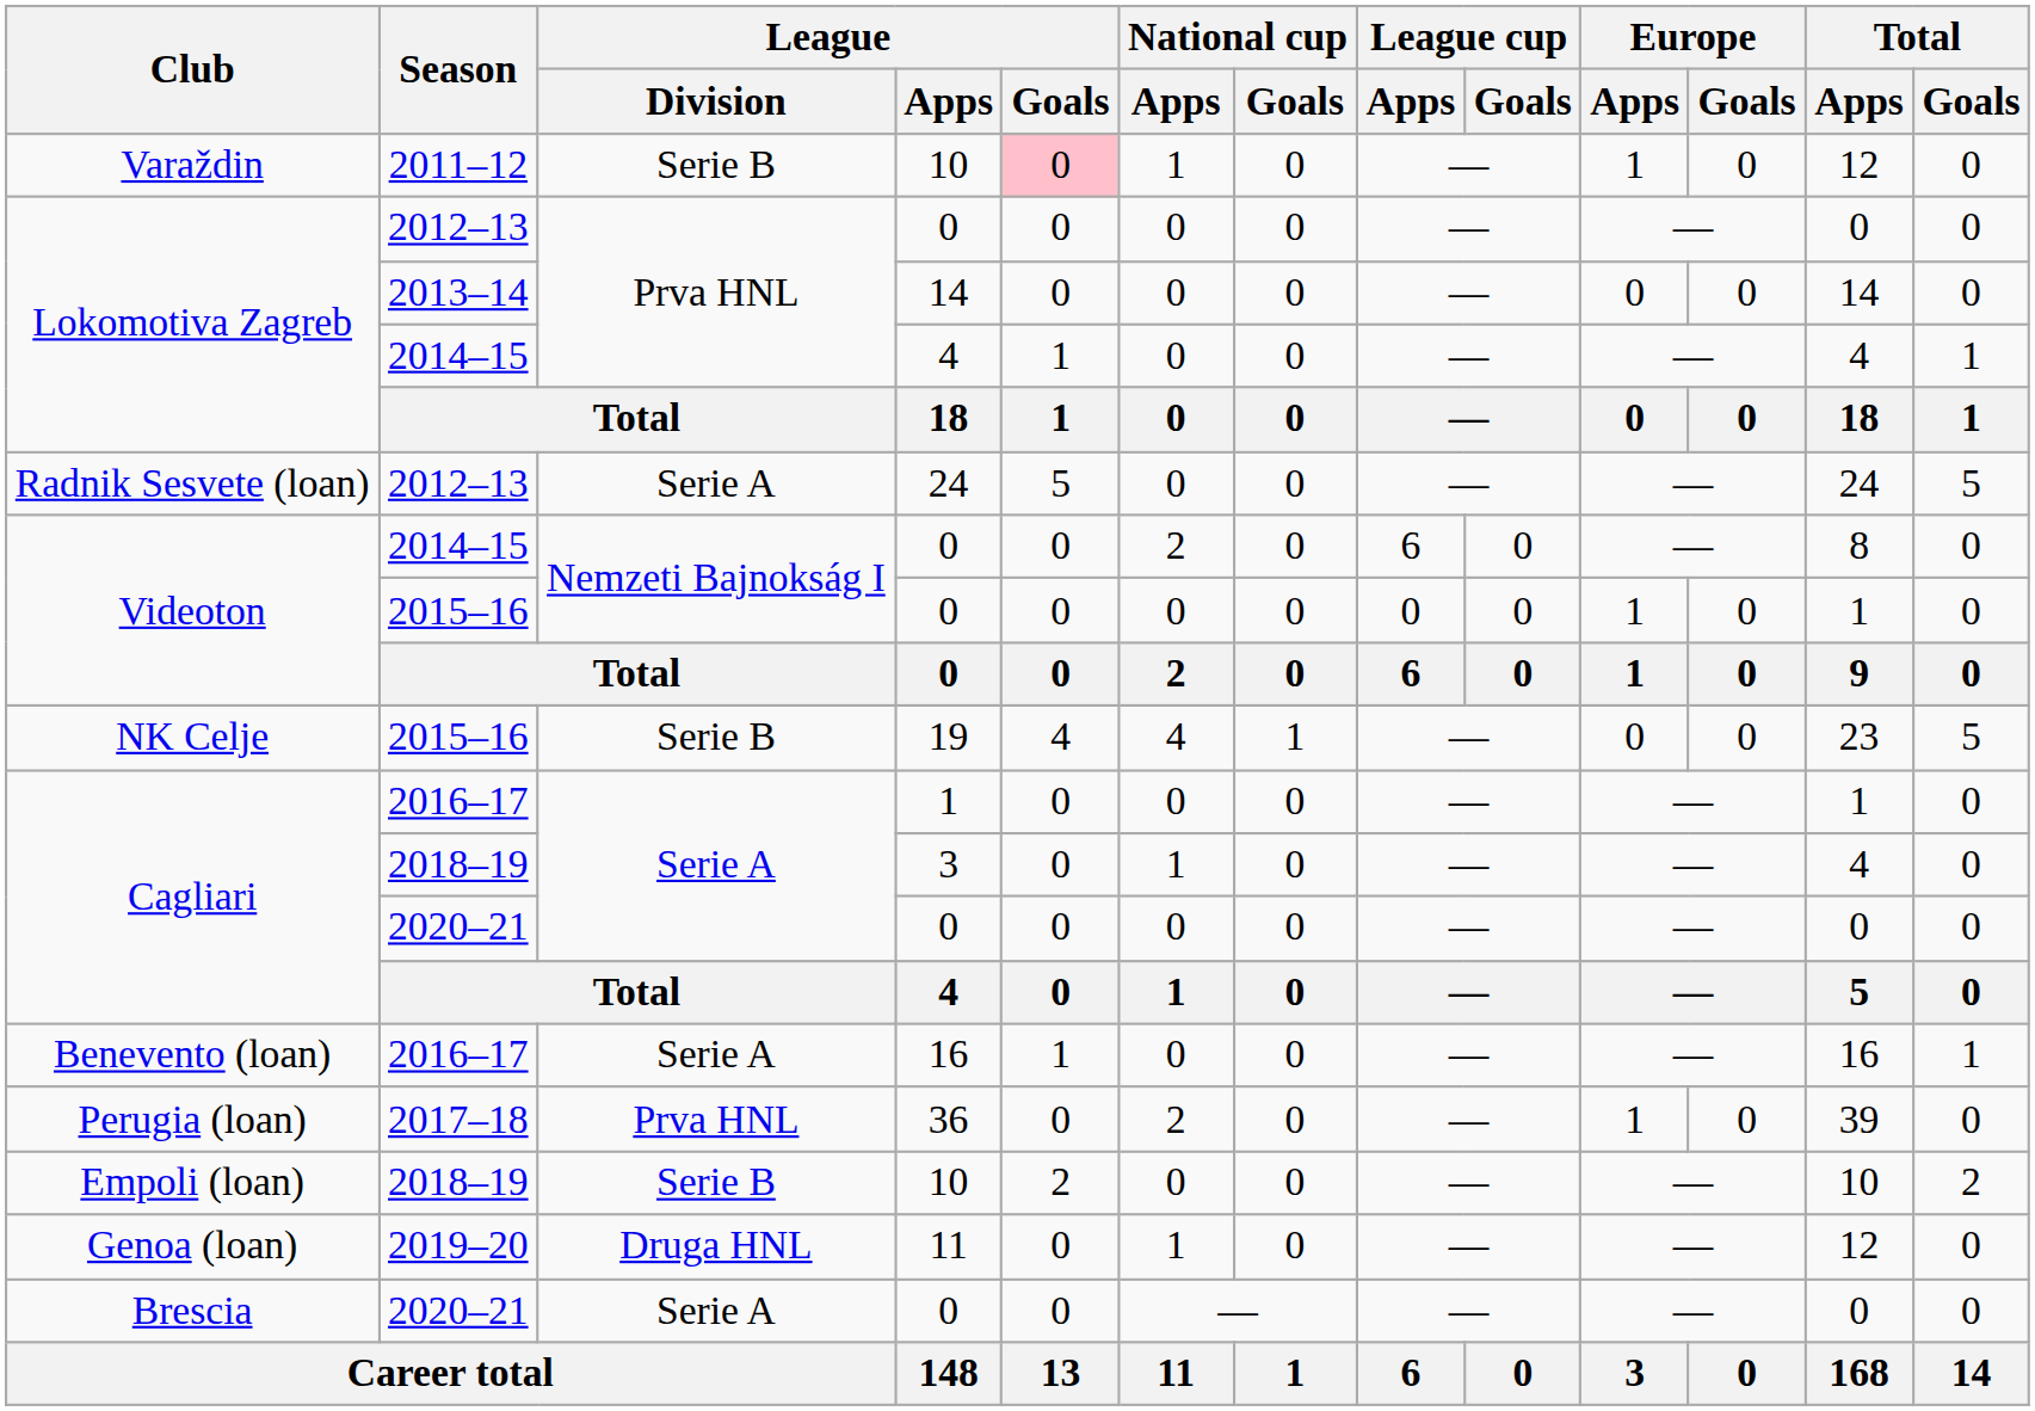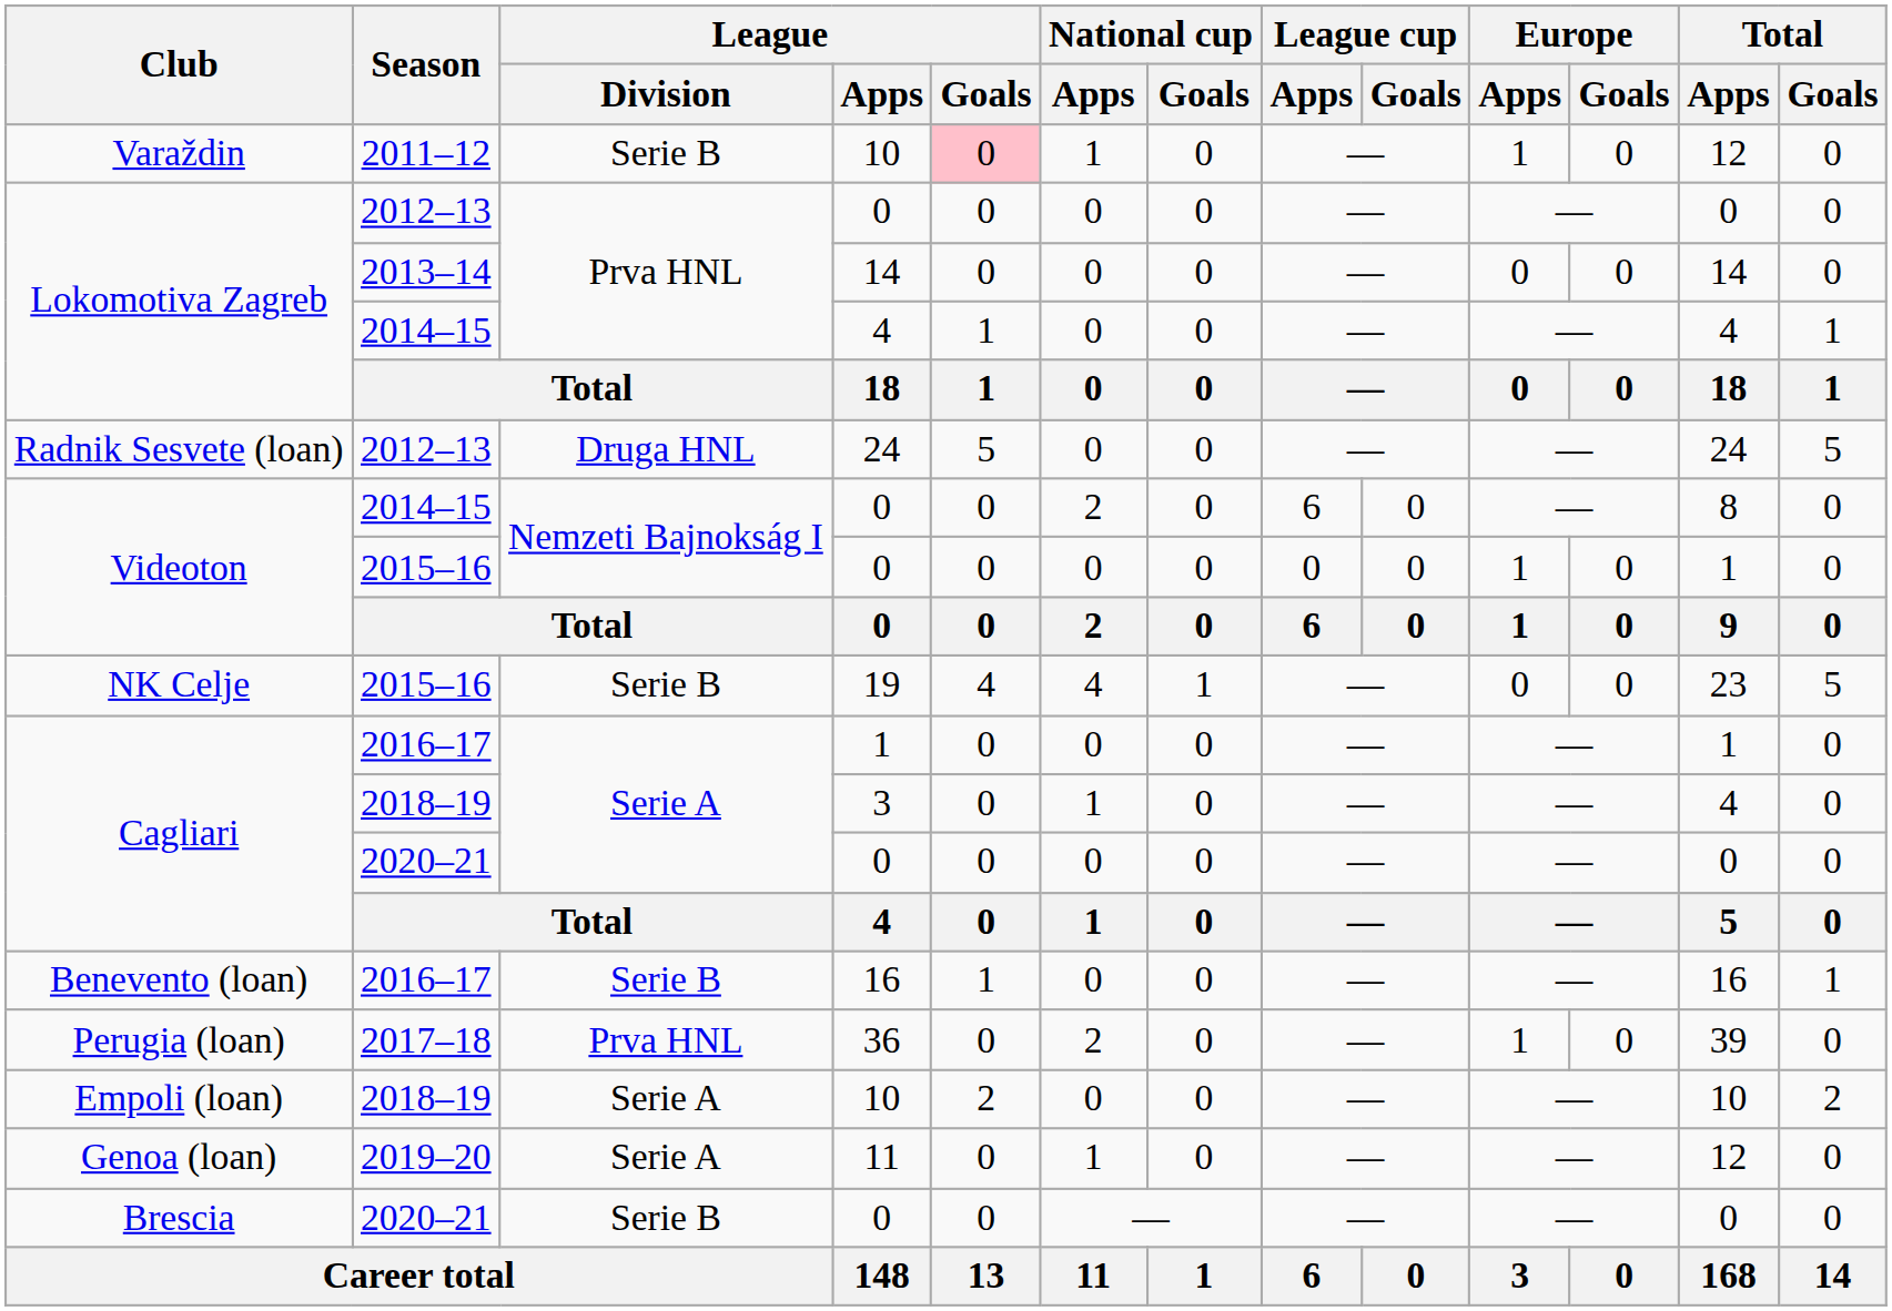Radnik Sesvete (loan) | League / Division: Serie A -> Druga HNL
Benevento (loan) | League / Division: Serie A -> Serie B
Empoli (loan) | League / Division: Serie B -> Serie A
Genoa (loan) | League / Division: Druga HNL -> Serie A
Brescia | League / Division: Serie A -> Serie B
